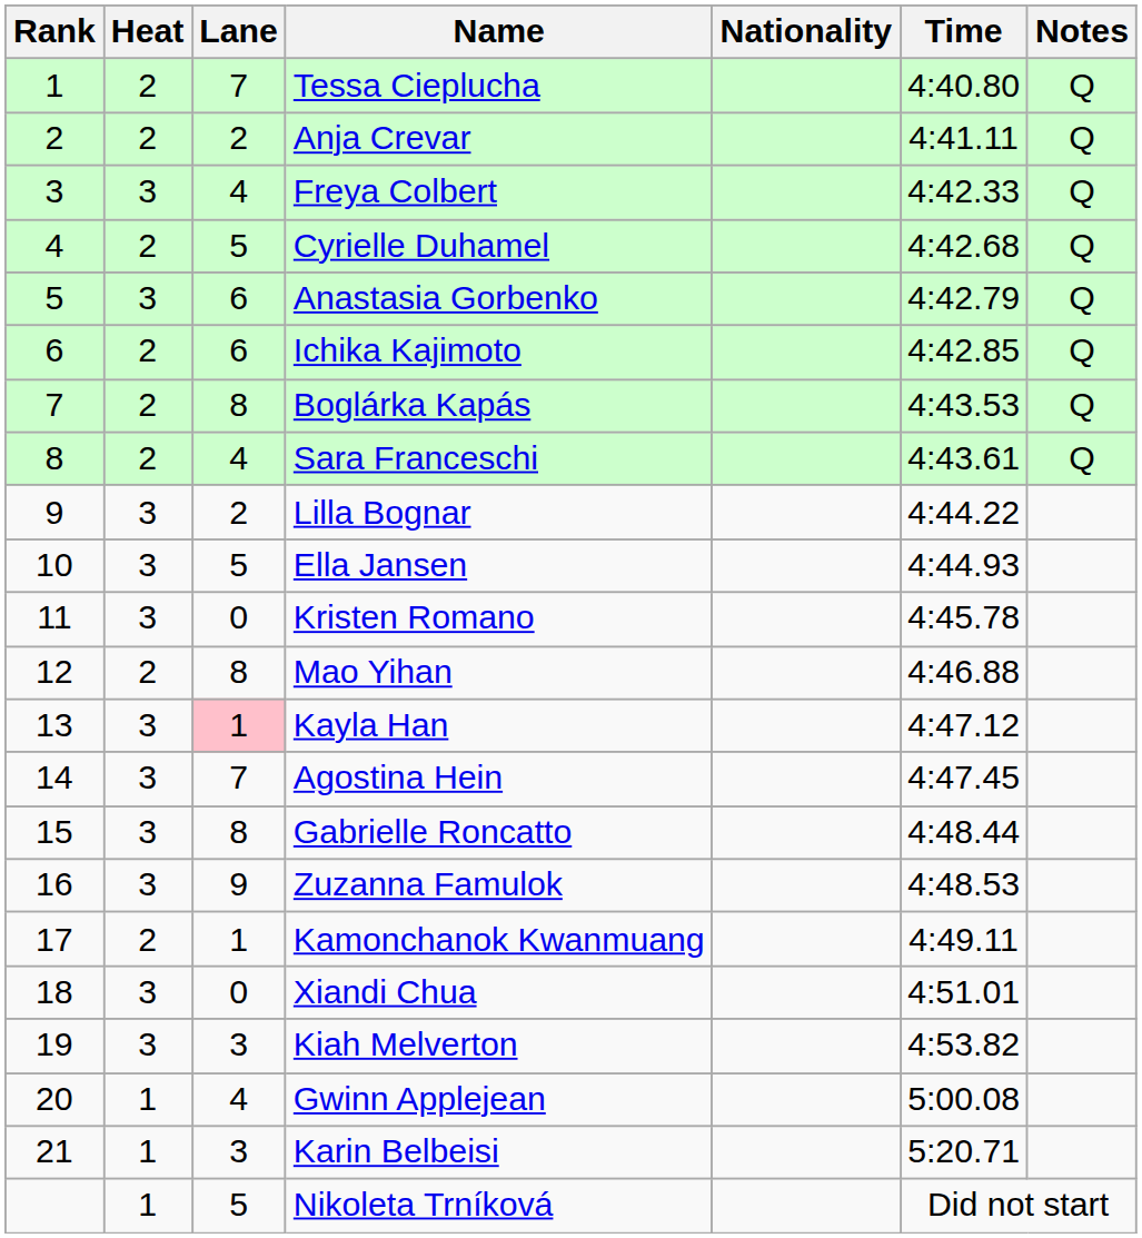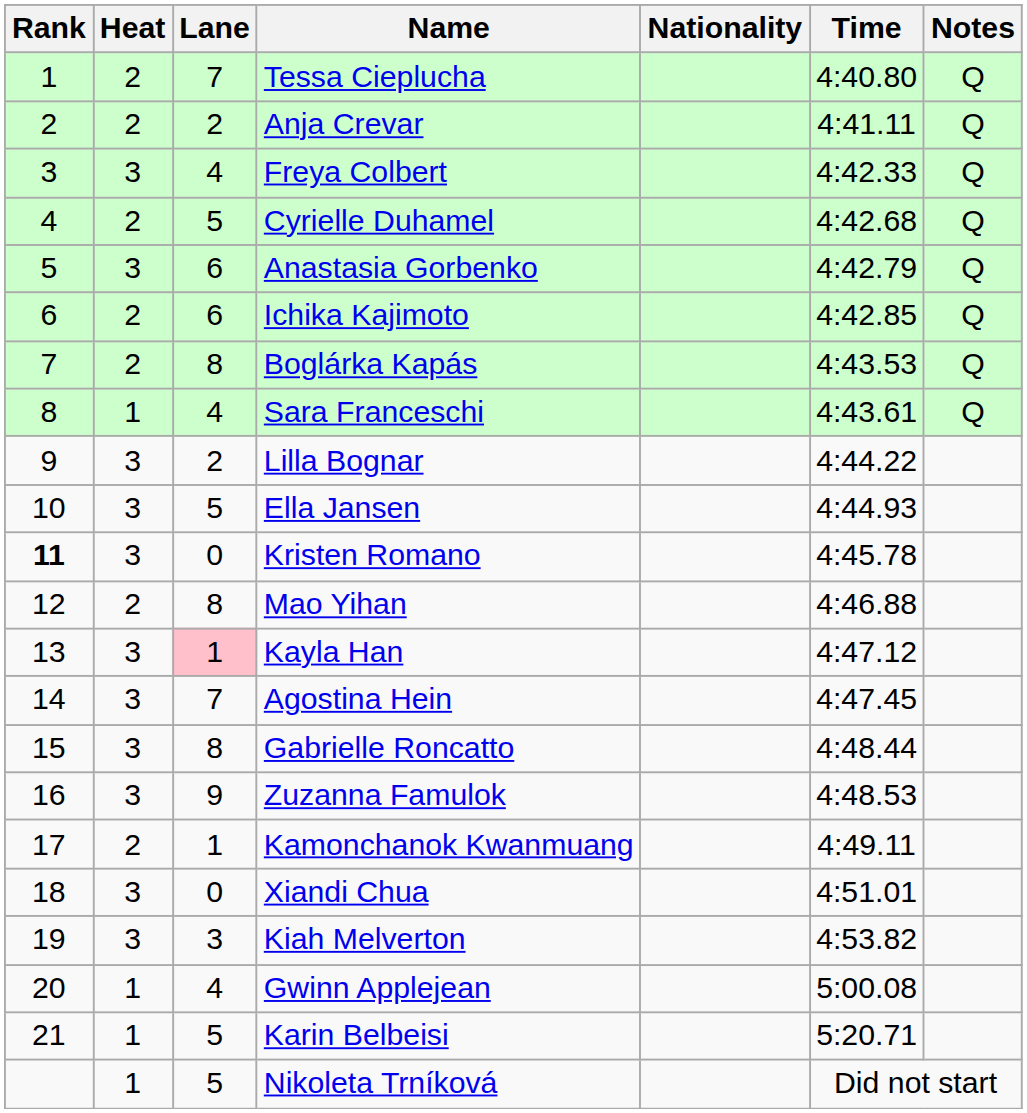Sara Franceschi | Heat: 2 -> 1
Kristen Romano | Rank: normal -> bold
Karin Belbeisi | Lane: 3 -> 5
